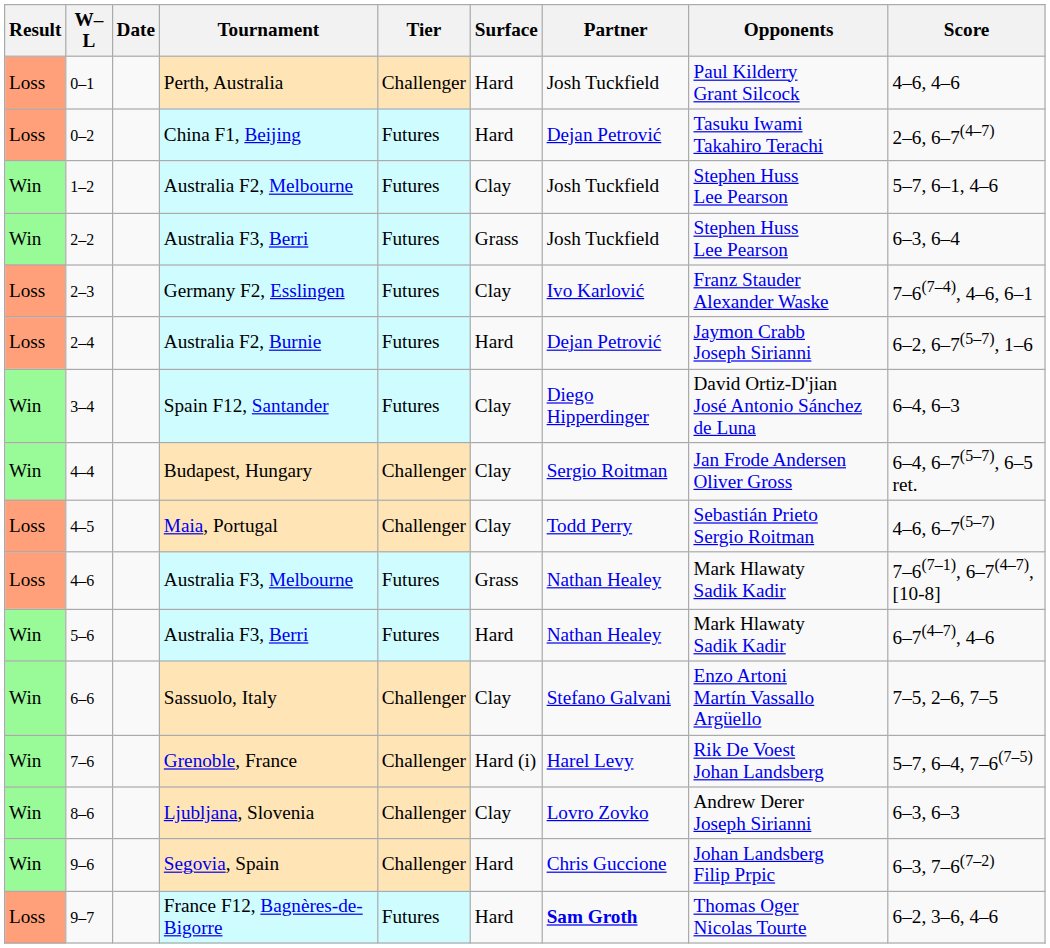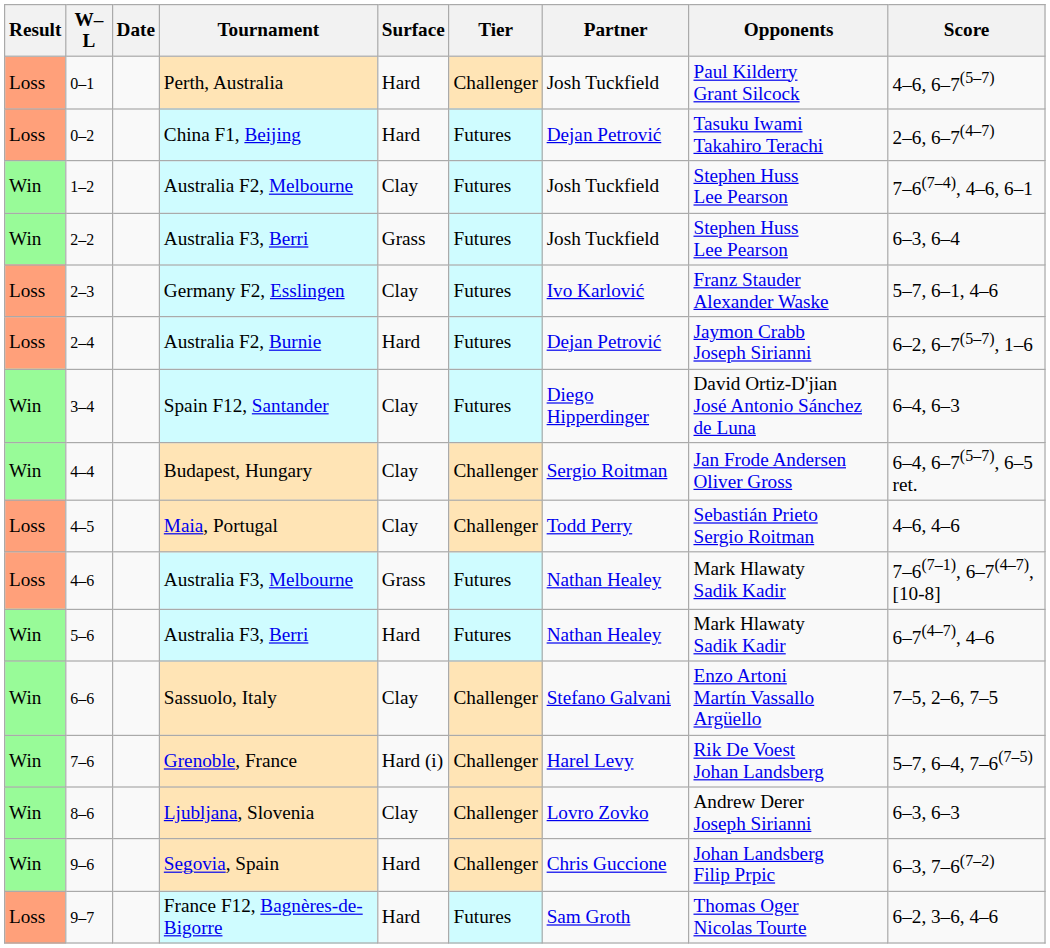columns swapped: Tier <-> Surface
Perth, Australia | Score: 4–6, 4–6 -> 4–6, 6–7(5–7)
Australia F2, Melbourne | Score: 5–7, 6–1, 4–6 -> 7–6(7–4), 4–6, 6–1
Germany F2, Esslingen | Score: 7–6(7–4), 4–6, 6–1 -> 5–7, 6–1, 4–6
Maia, Portugal | Score: 4–6, 6–7(5–7) -> 4–6, 4–6
France F12, Bagnères-de-Bigorre | Partner: bold -> normal
